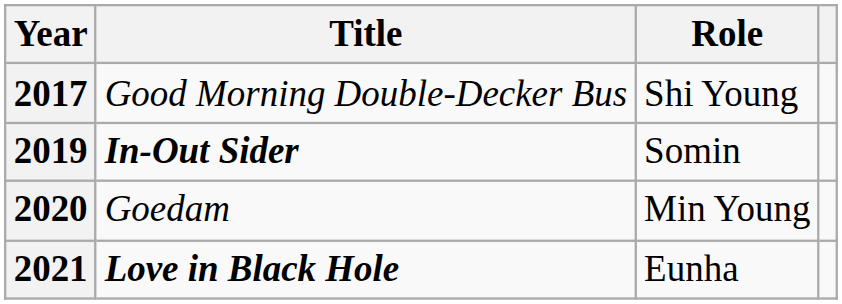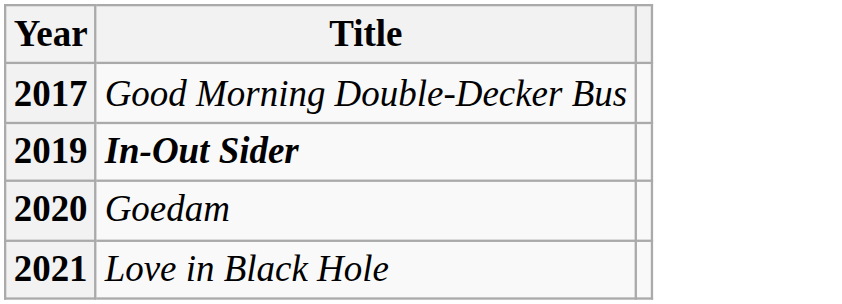- column: Role | Shi Young | Somin | Min Young | Eunha
2021 | Title: bold -> normal
